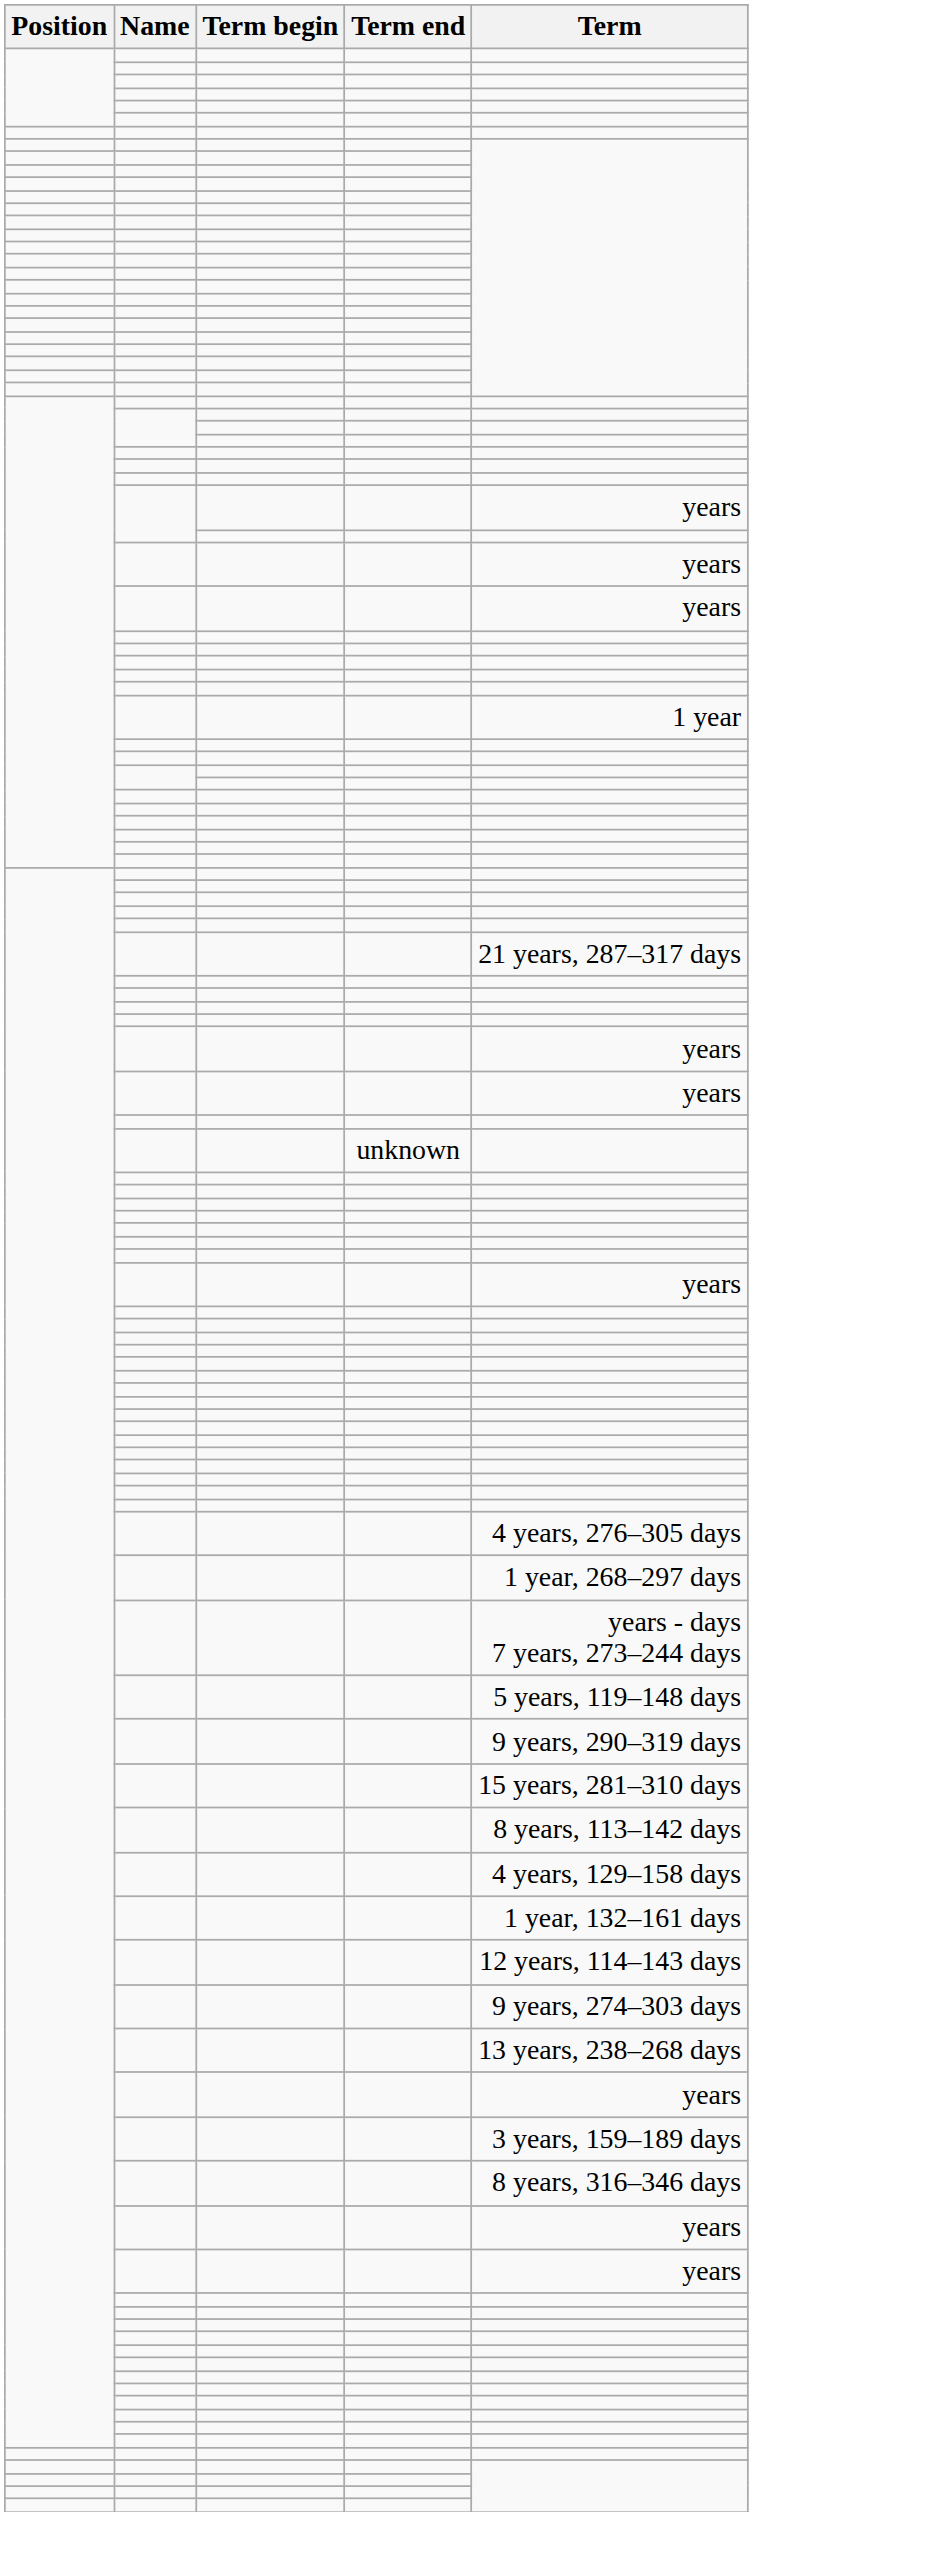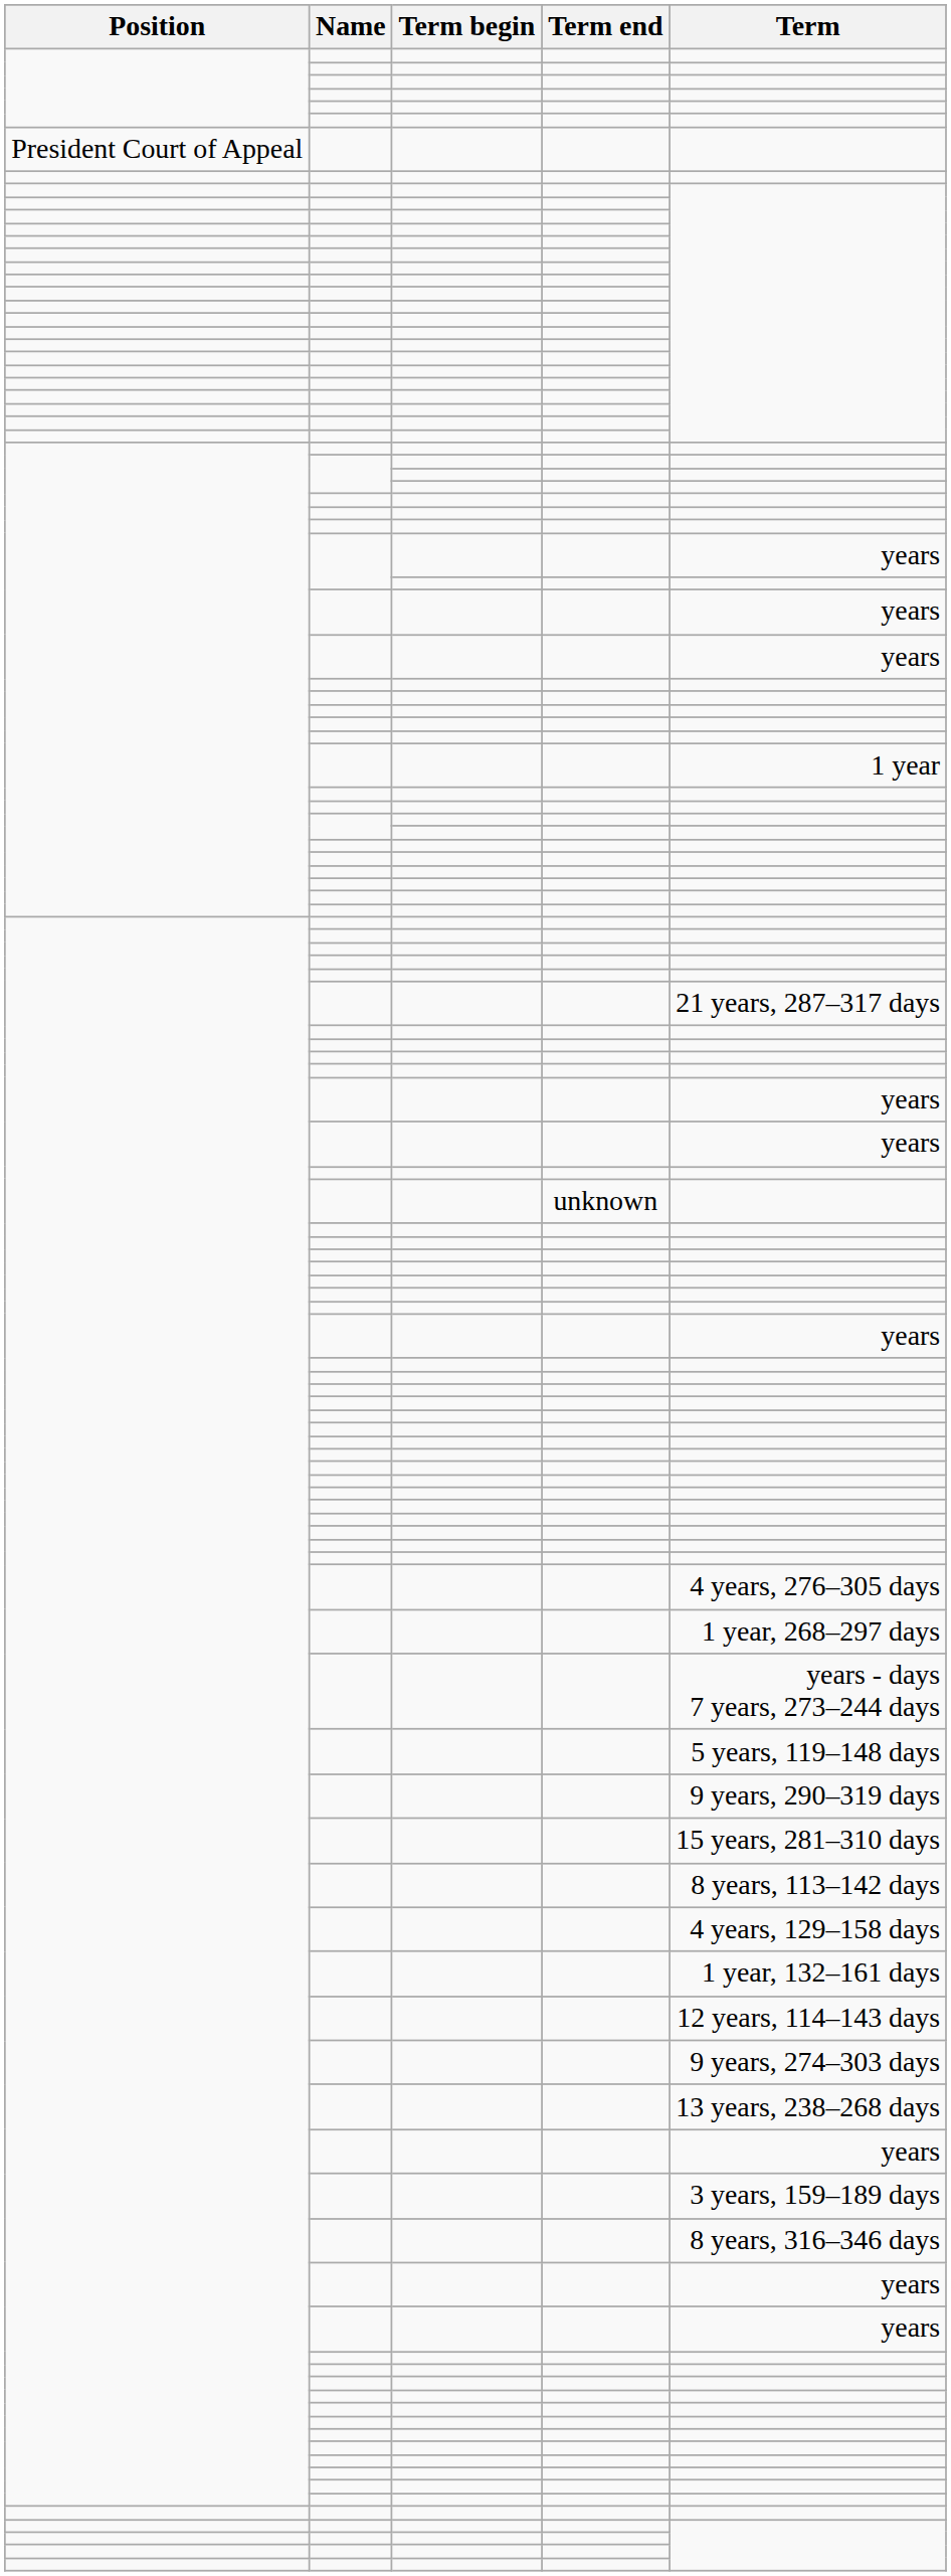+ row: President Court of Appeal
